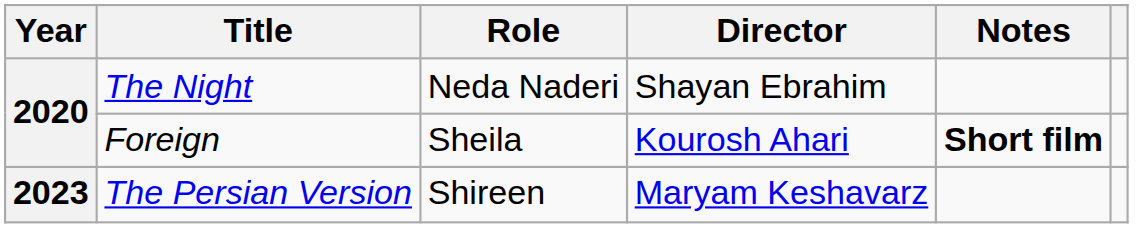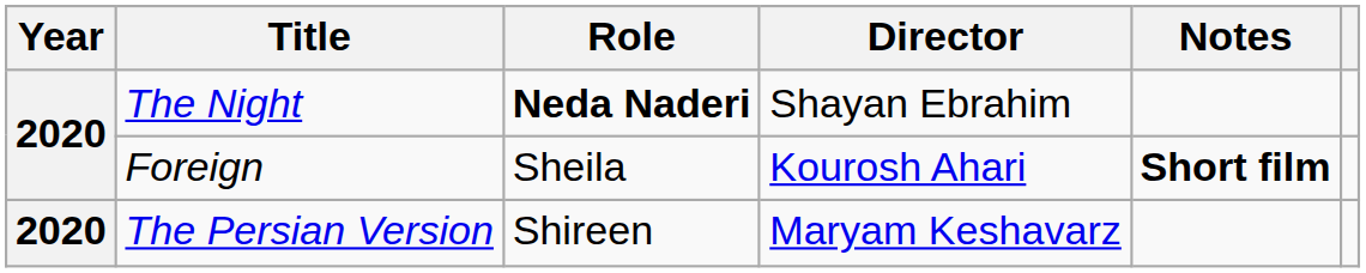The Night | Role: normal -> bold
The Persian Version | Year: 2023 -> 2020
